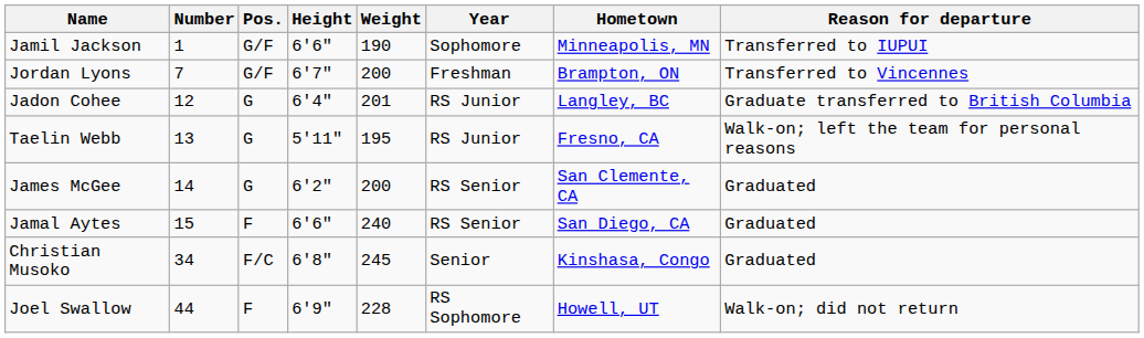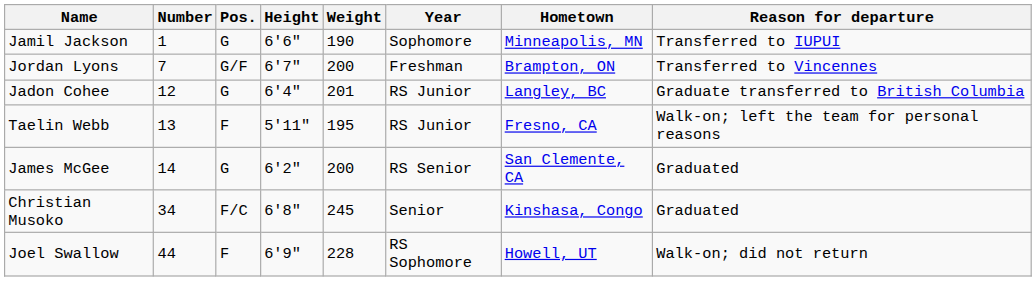Jamil Jackson | Pos.: G/F -> G
Taelin Webb | Pos.: G -> F
- row: Jamal Aytes | 15 | F | 6'6" | 240 | RS Senior | San Diego, CA | Graduated
